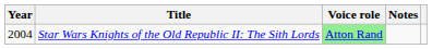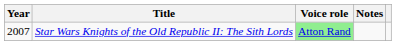Star Wars Knights of the Old Republic II: The Sith Lords | Year: 2004 -> 2007
